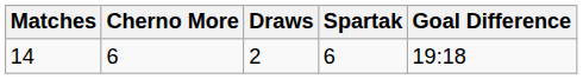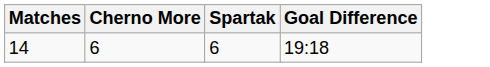- column: Draws | 2
